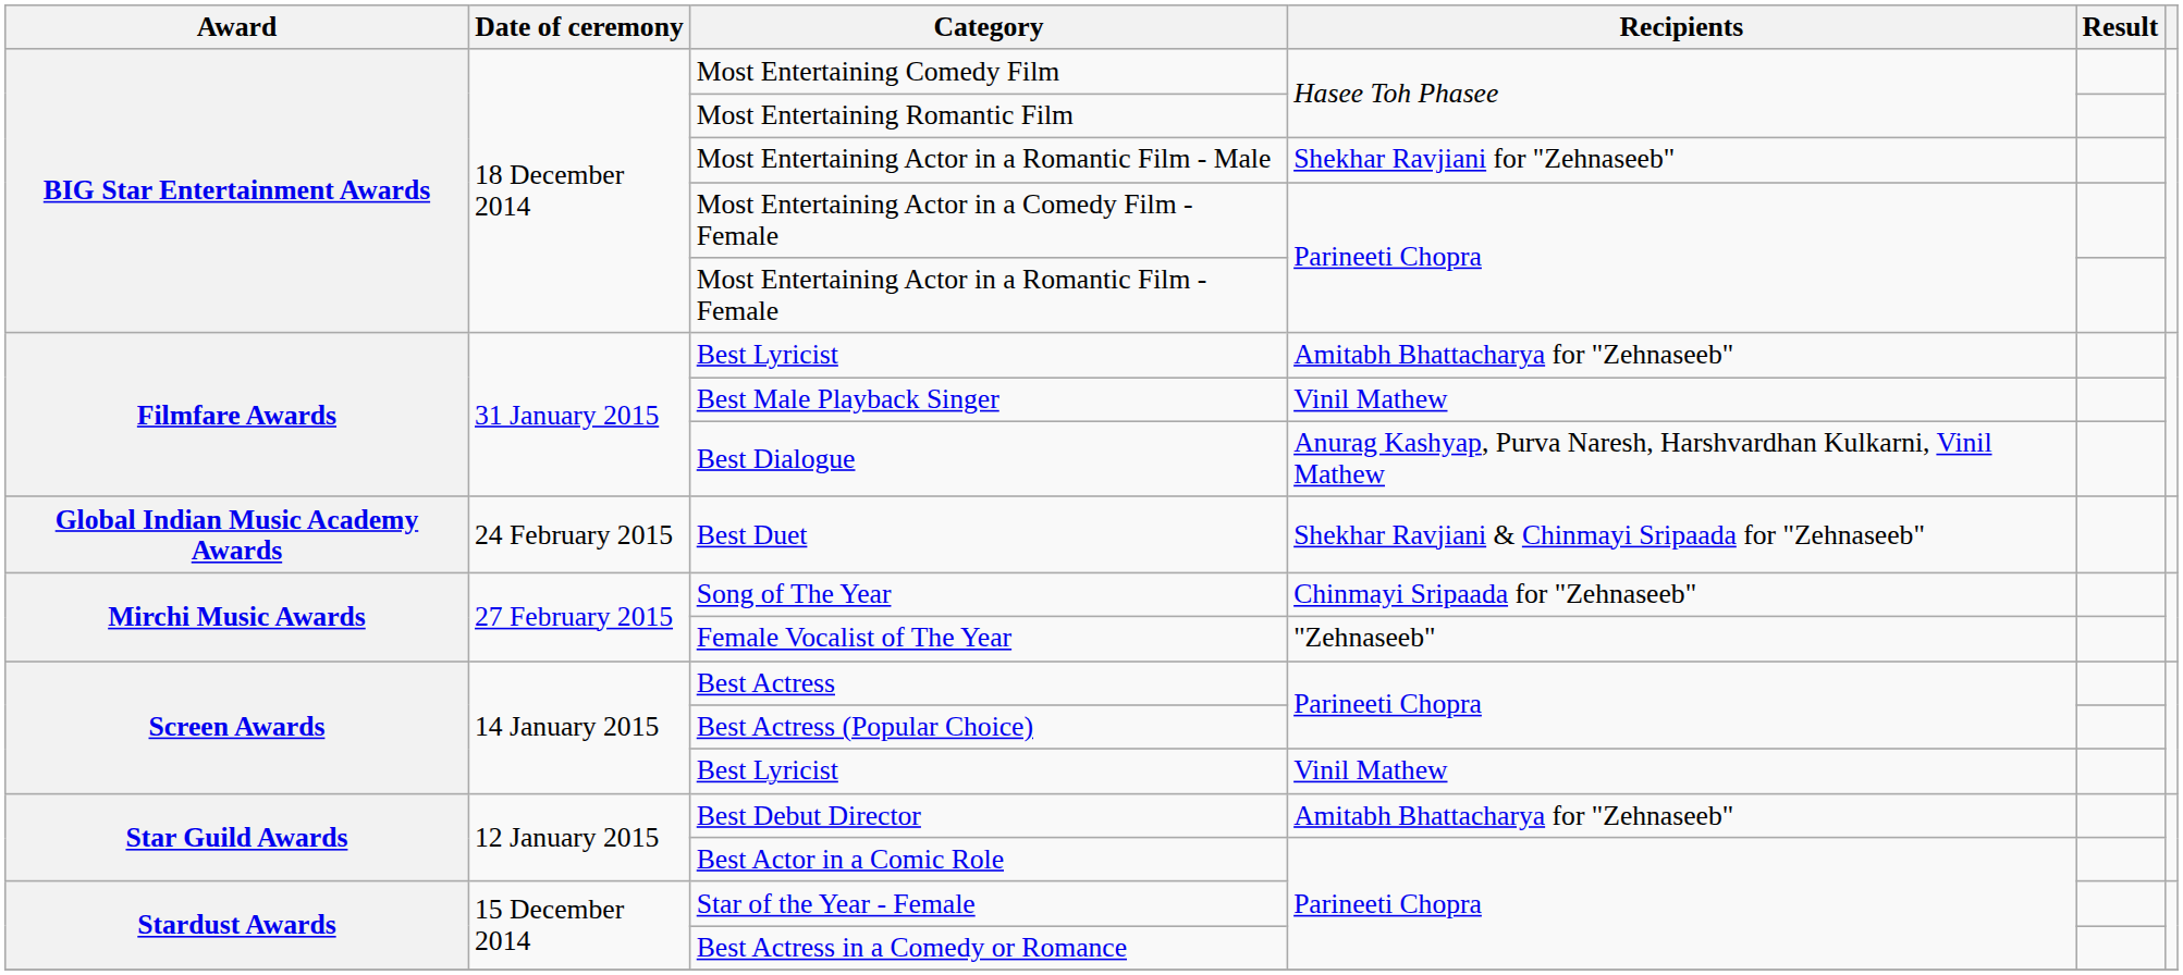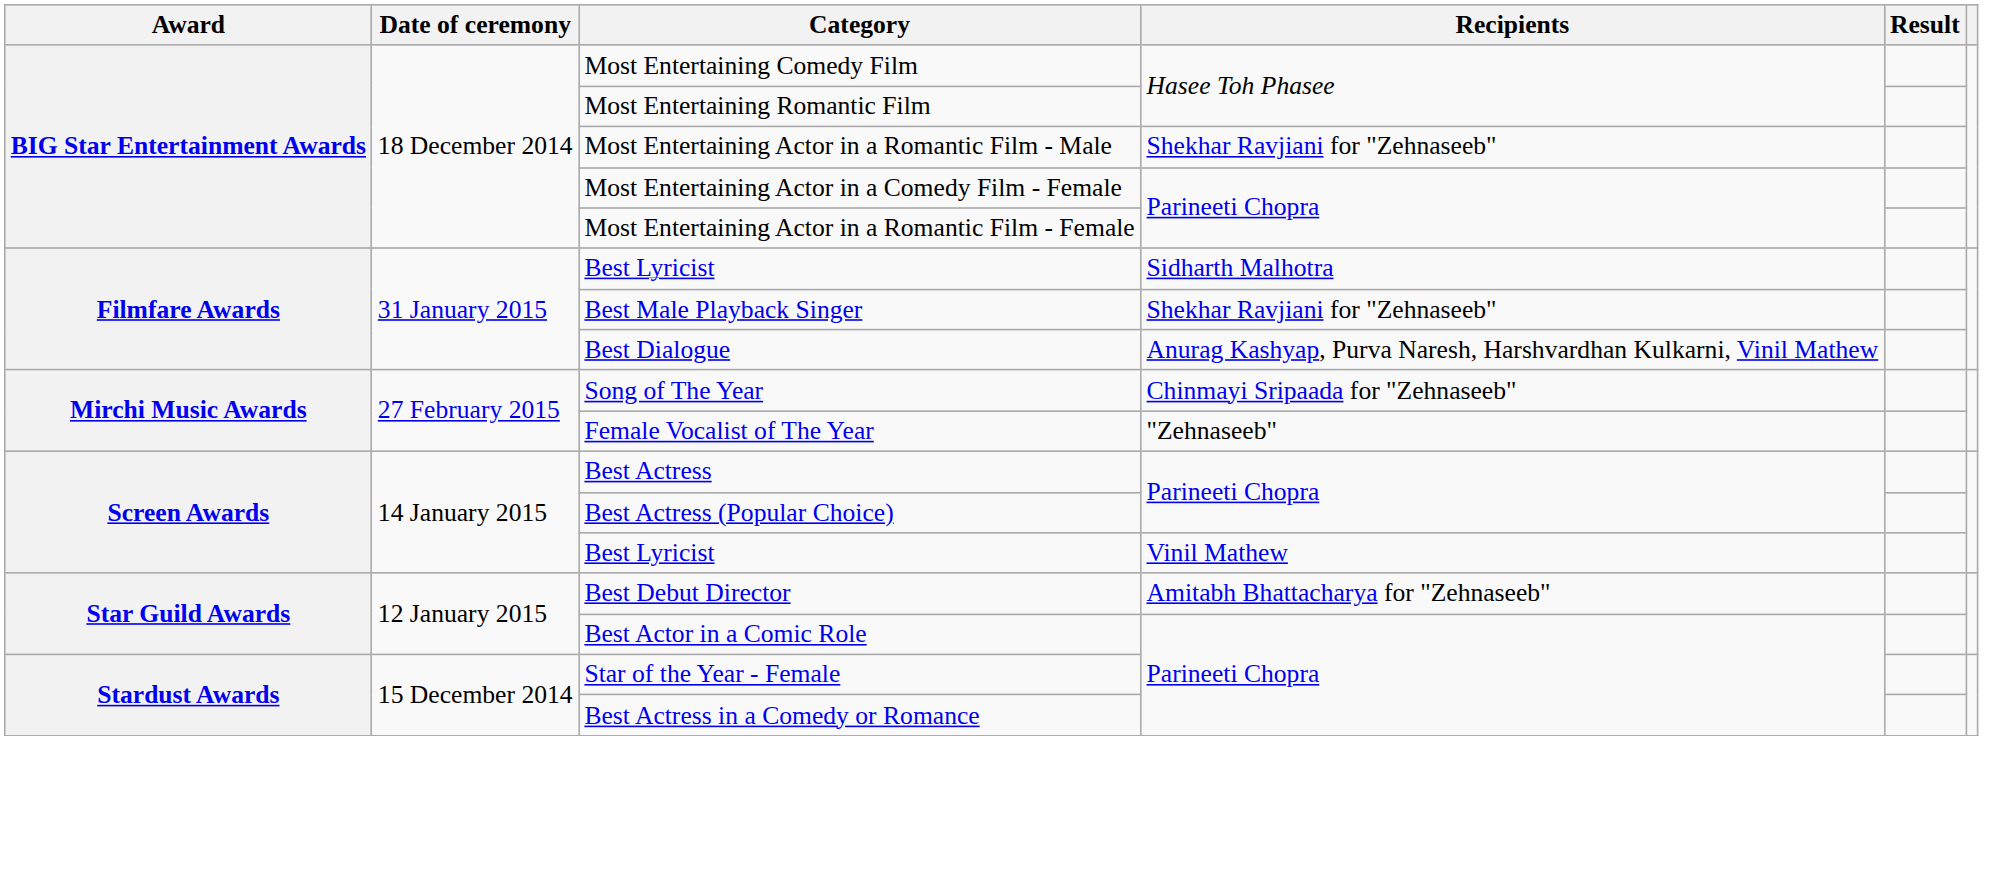Filmfare Awards / Best Lyricist | Recipients: Amitabh Bhattacharya for "Zehnaseeb" -> Sidharth Malhotra
Best Male Playback Singer | Recipients: Vinil Mathew -> Shekhar Ravjiani for "Zehnaseeb"
- row: Global Indian Music Academy Awards | 24 February 2015 | Best Duet | Shekhar Ravjiani & Chinmayi Sripaada for "Zehnaseeb"
